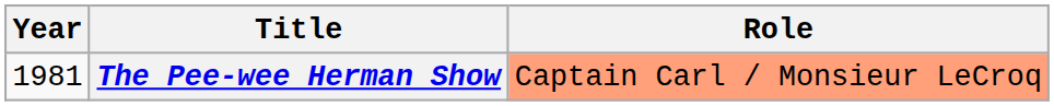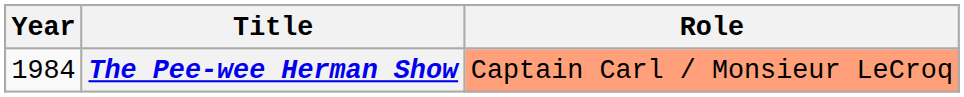The Pee-wee Herman Show | Year: 1981 -> 1984
